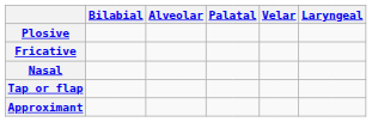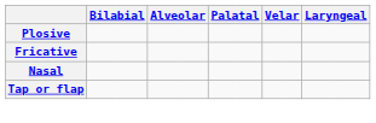- row: Approximant
